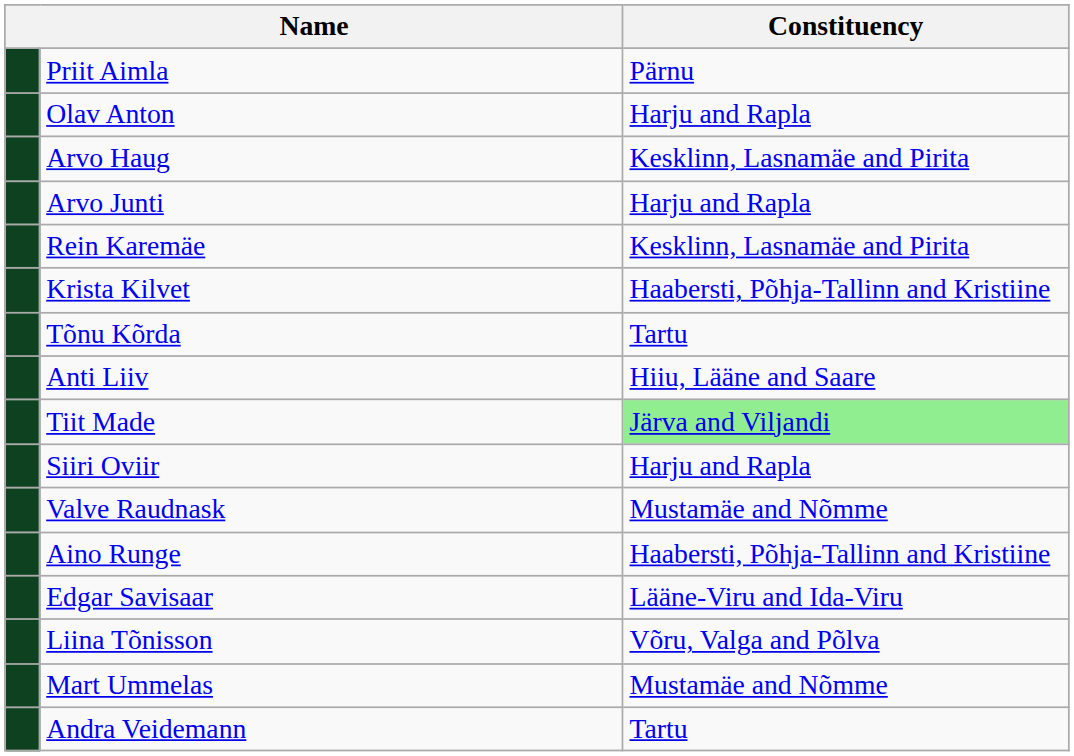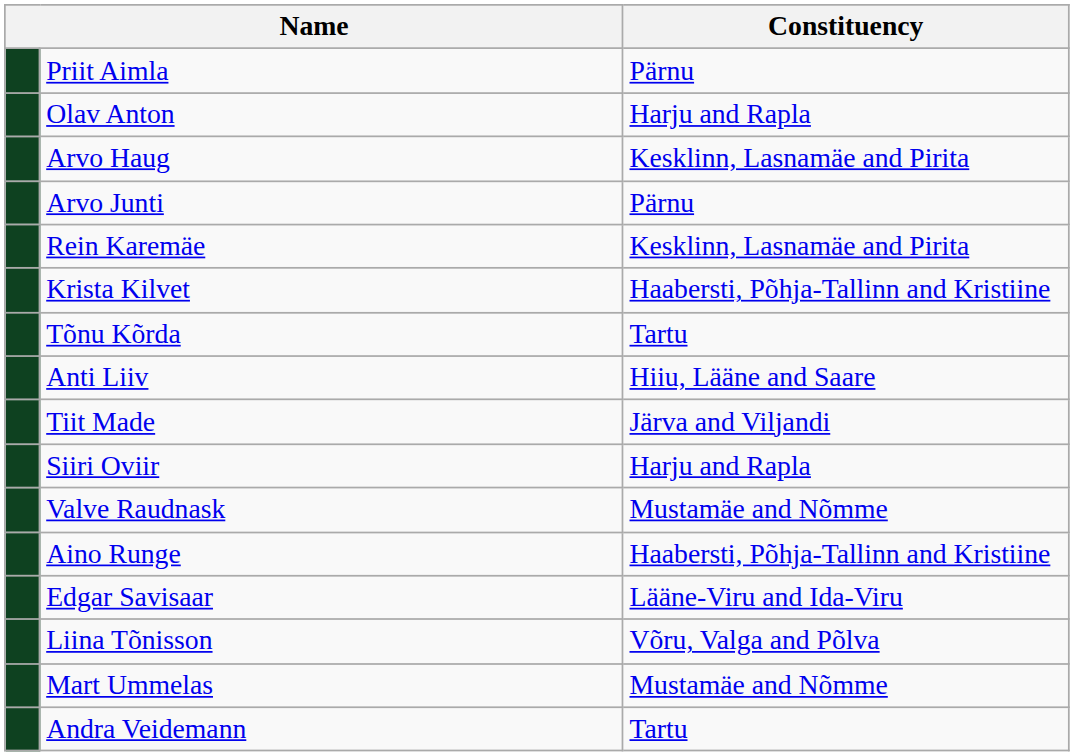Arvo Junti | Constituency: Harju and Rapla -> Pärnu
Tiit Made | Constituency: lightgreen background -> no background
